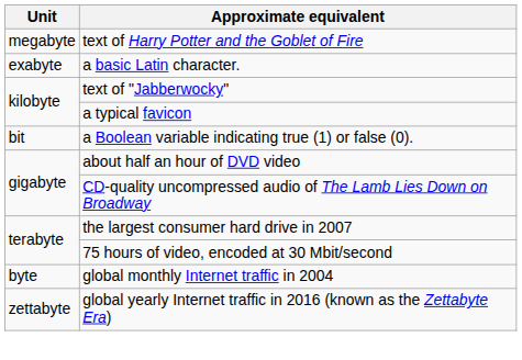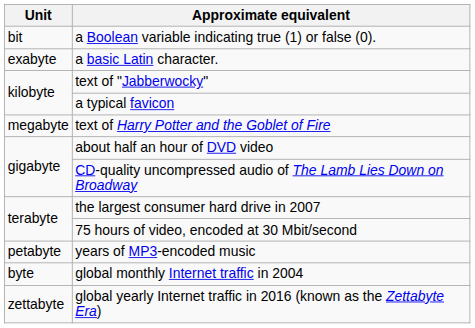rows swapped: a Boolean variable indicating true (1) or false (0). <-> text of Harry Potter and the Goblet of Fire
+ row: petabyte | years of MP3-encoded music
